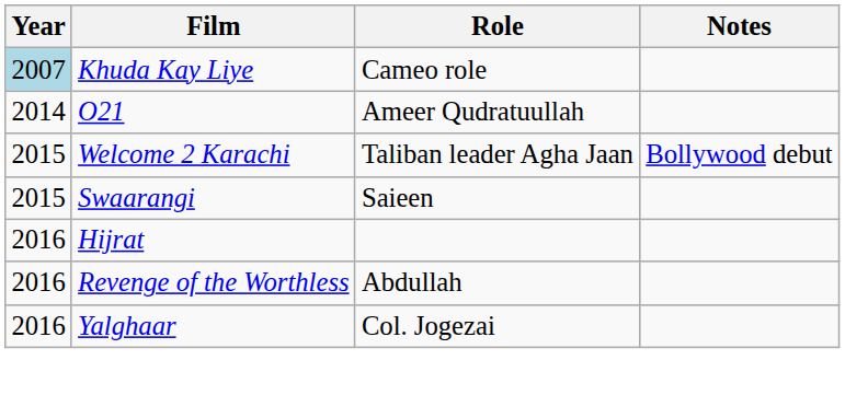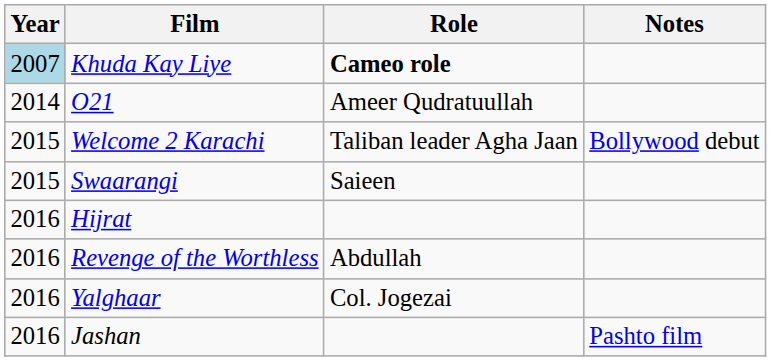Khuda Kay Liye | Role: normal -> bold
+ row: 2016 | Jashan | Pashto film
